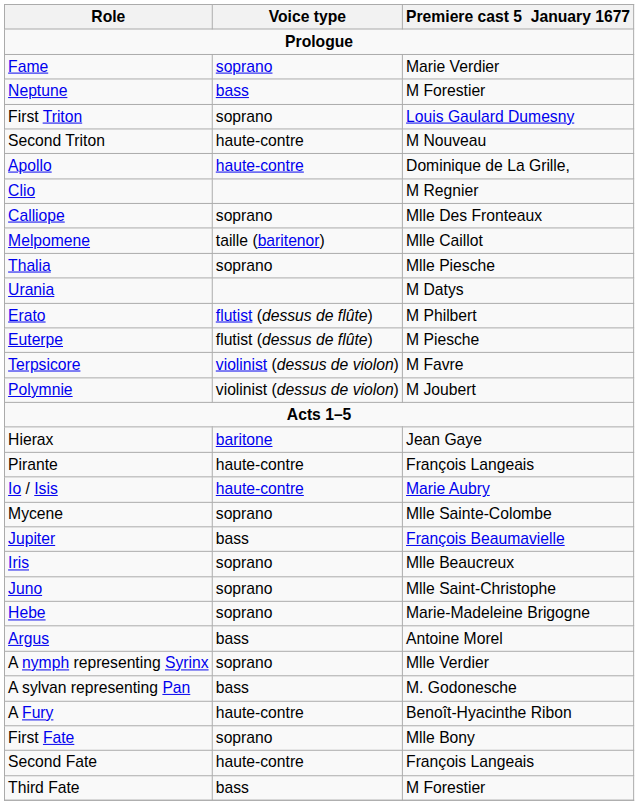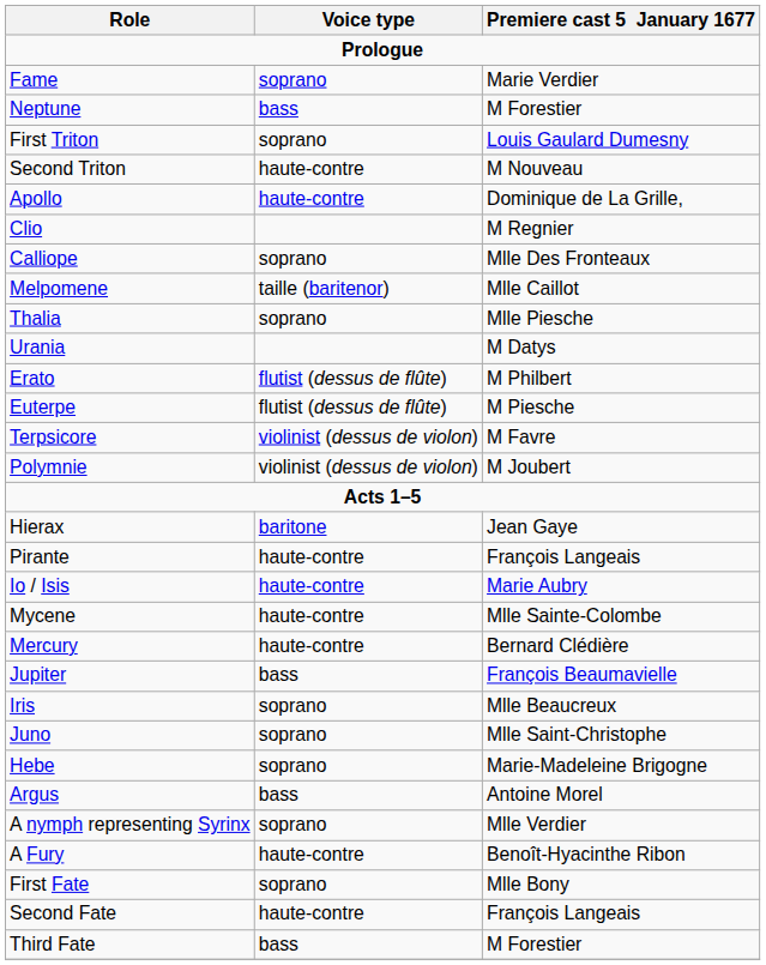Mycene | Voice type: soprano -> haute-contre
+ row: Mercury | haute-contre | Bernard Clédière
- row: A sylvan representing Pan | bass | M. Godonesche
